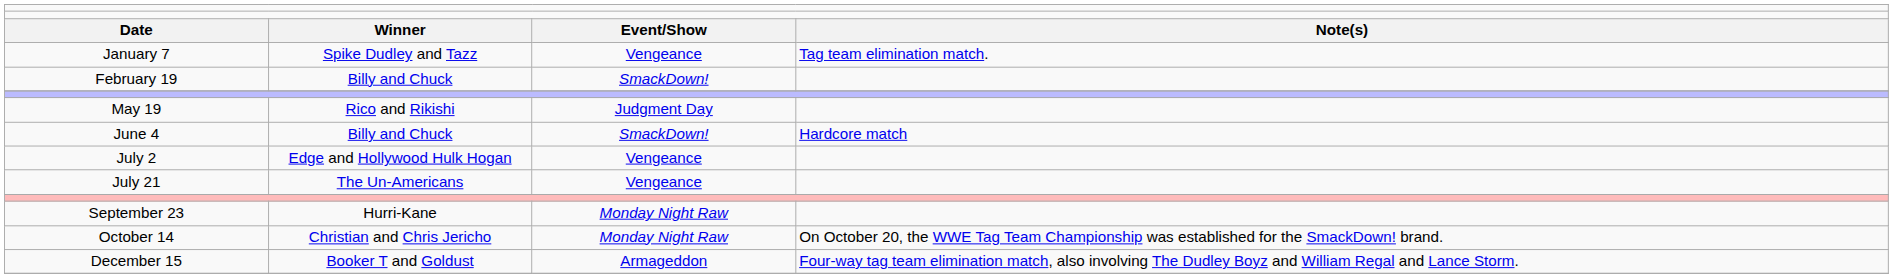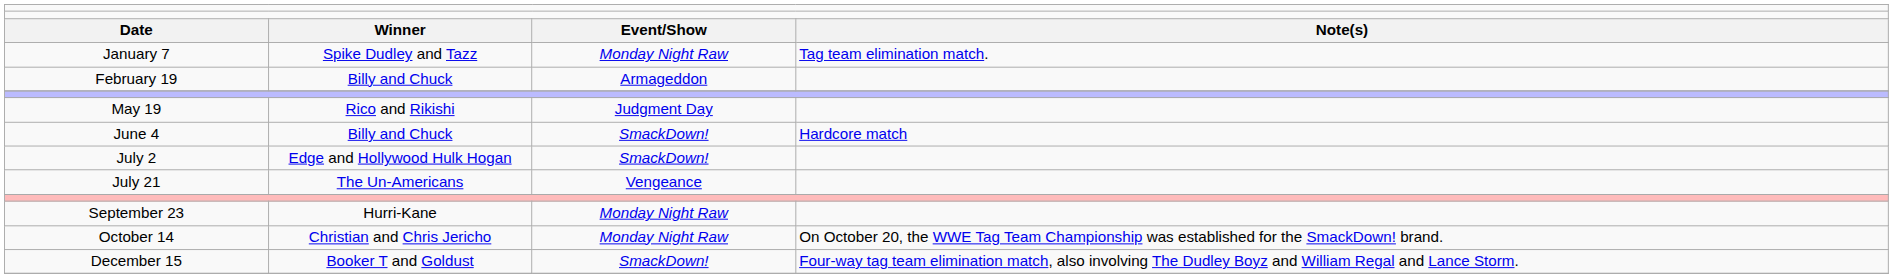January 7 | column 3: Vengeance -> Monday Night Raw
February 19 | column 3: SmackDown! -> Armageddon
July 2 | column 3: Vengeance -> SmackDown!
December 15 | column 3: Armageddon -> SmackDown!
